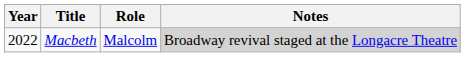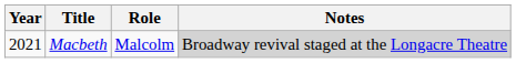Macbeth | Year: 2022 -> 2021
